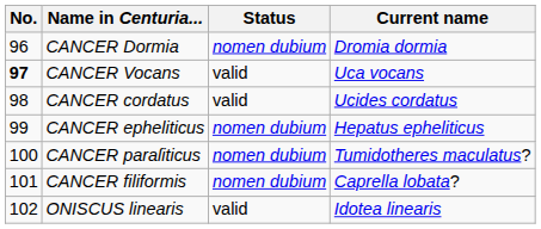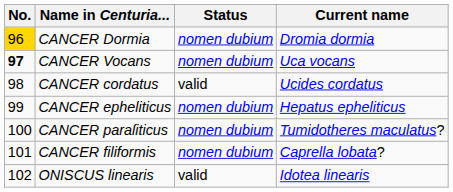CANCER Dormia | No.: no background -> gold background
CANCER Vocans | Status: valid -> nomen dubium
